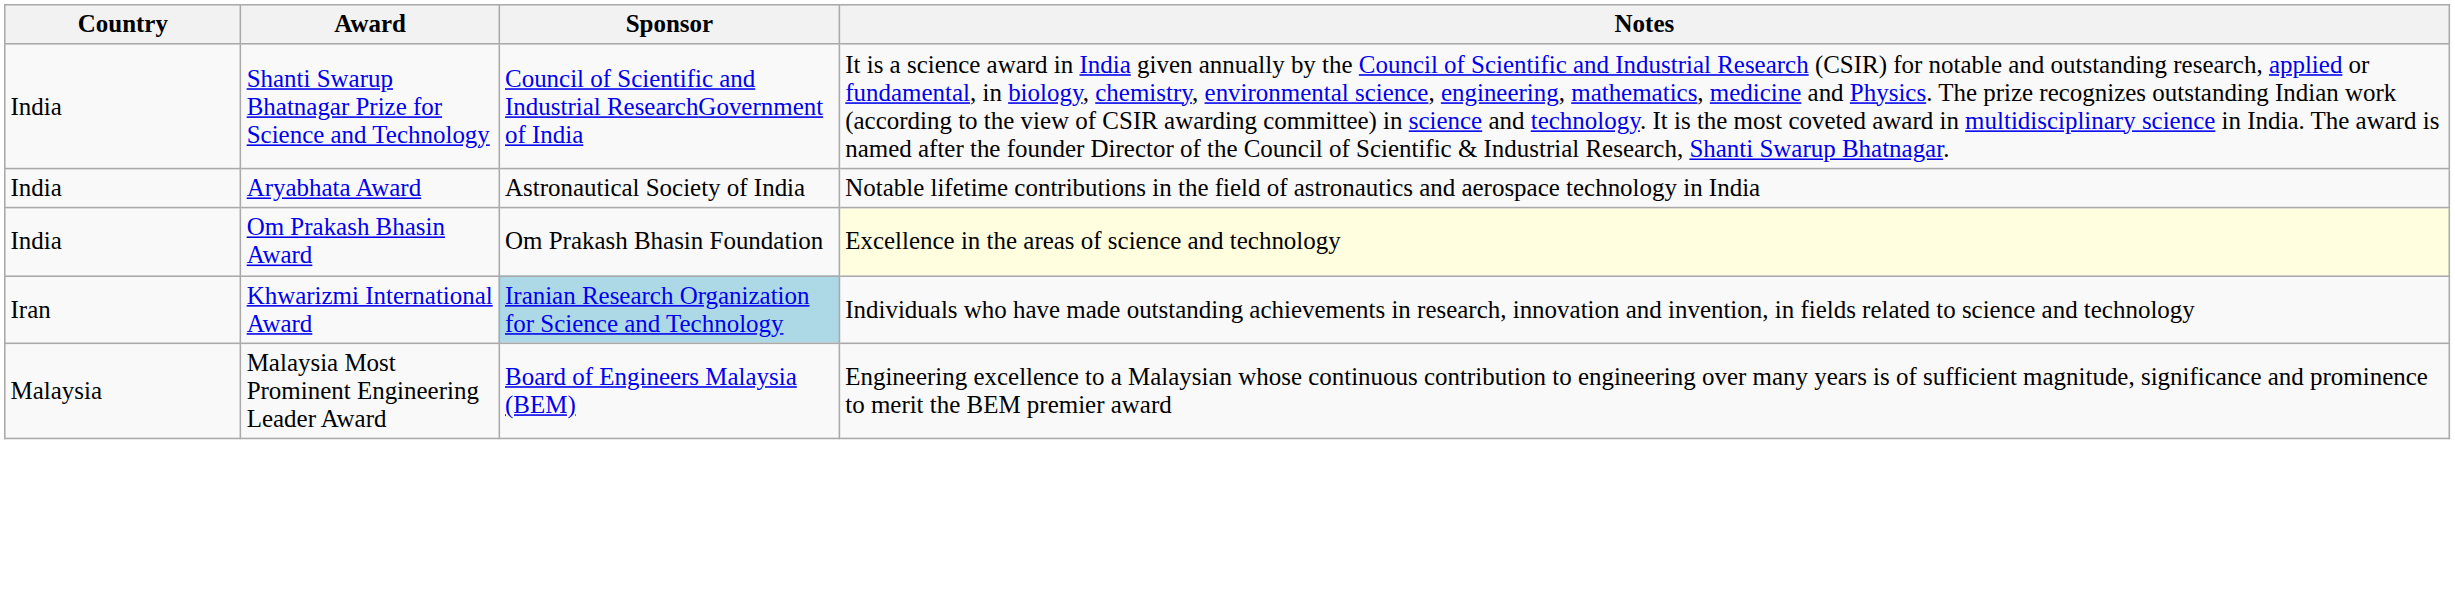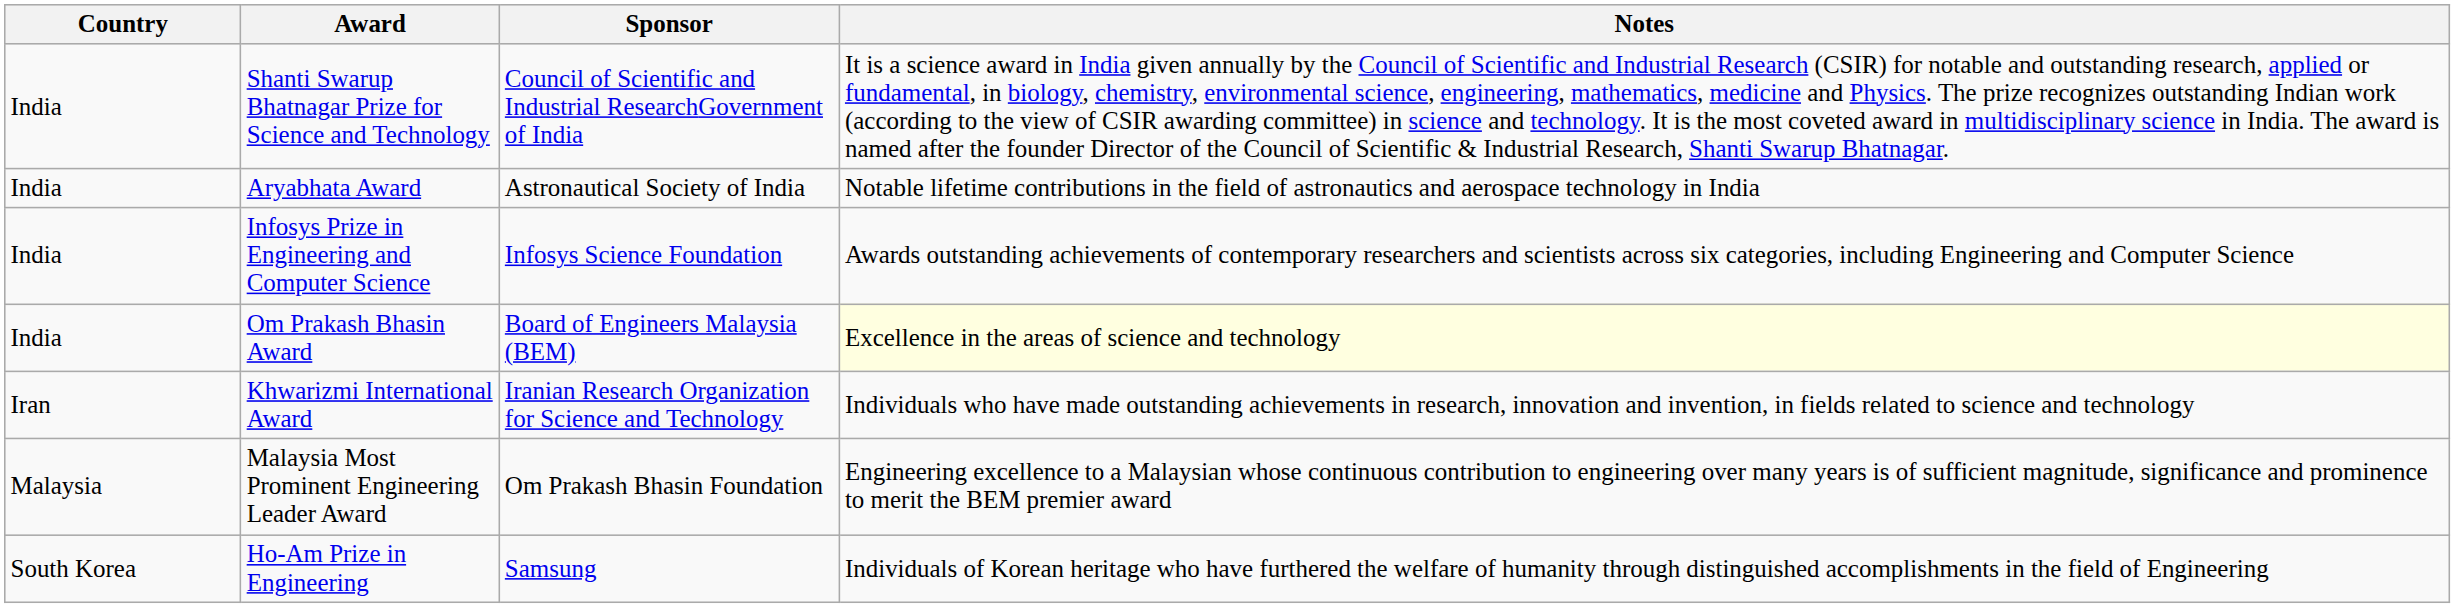+ row: India | Infosys Prize in Engineering and Computer Science | Infosys Science Foundation | Awards outstanding achievements of contemporary researchers and scientists across six categories, including Engineering and Computer Science
Om Prakash Bhasin Award | Sponsor: Om Prakash Bhasin Foundation -> Board of Engineers Malaysia (BEM)
Khwarizmi International Award | Sponsor: lightblue background -> no background
Malaysia Most Prominent Engineering Leader Award | Sponsor: Board of Engineers Malaysia (BEM) -> Om Prakash Bhasin Foundation
+ row: South Korea | Ho-Am Prize in Engineering | Samsung | Individuals of Korean heritage who have furthered the welfare of humanity through distinguished accomplishments in the field of Engineering
